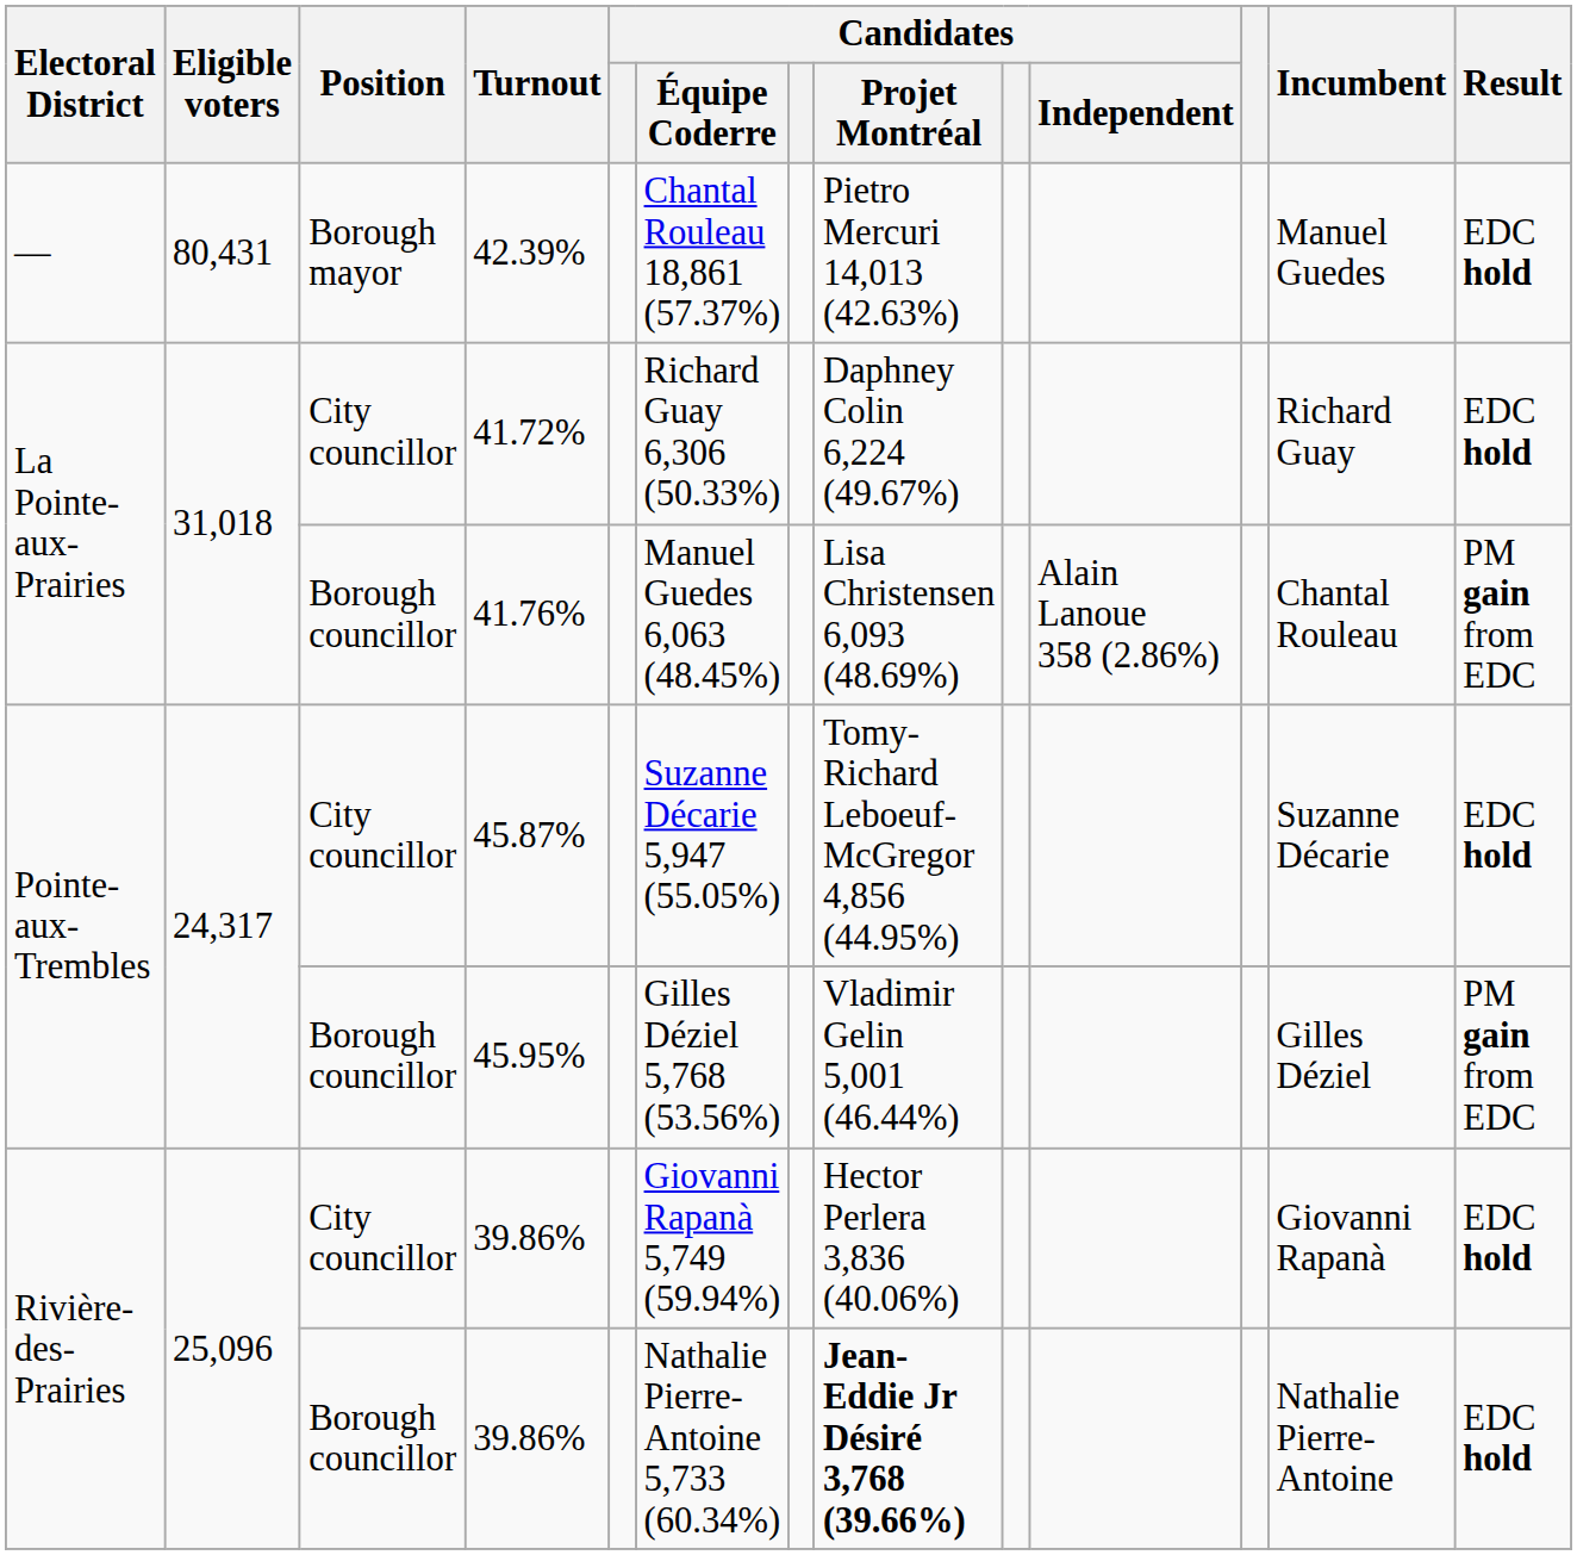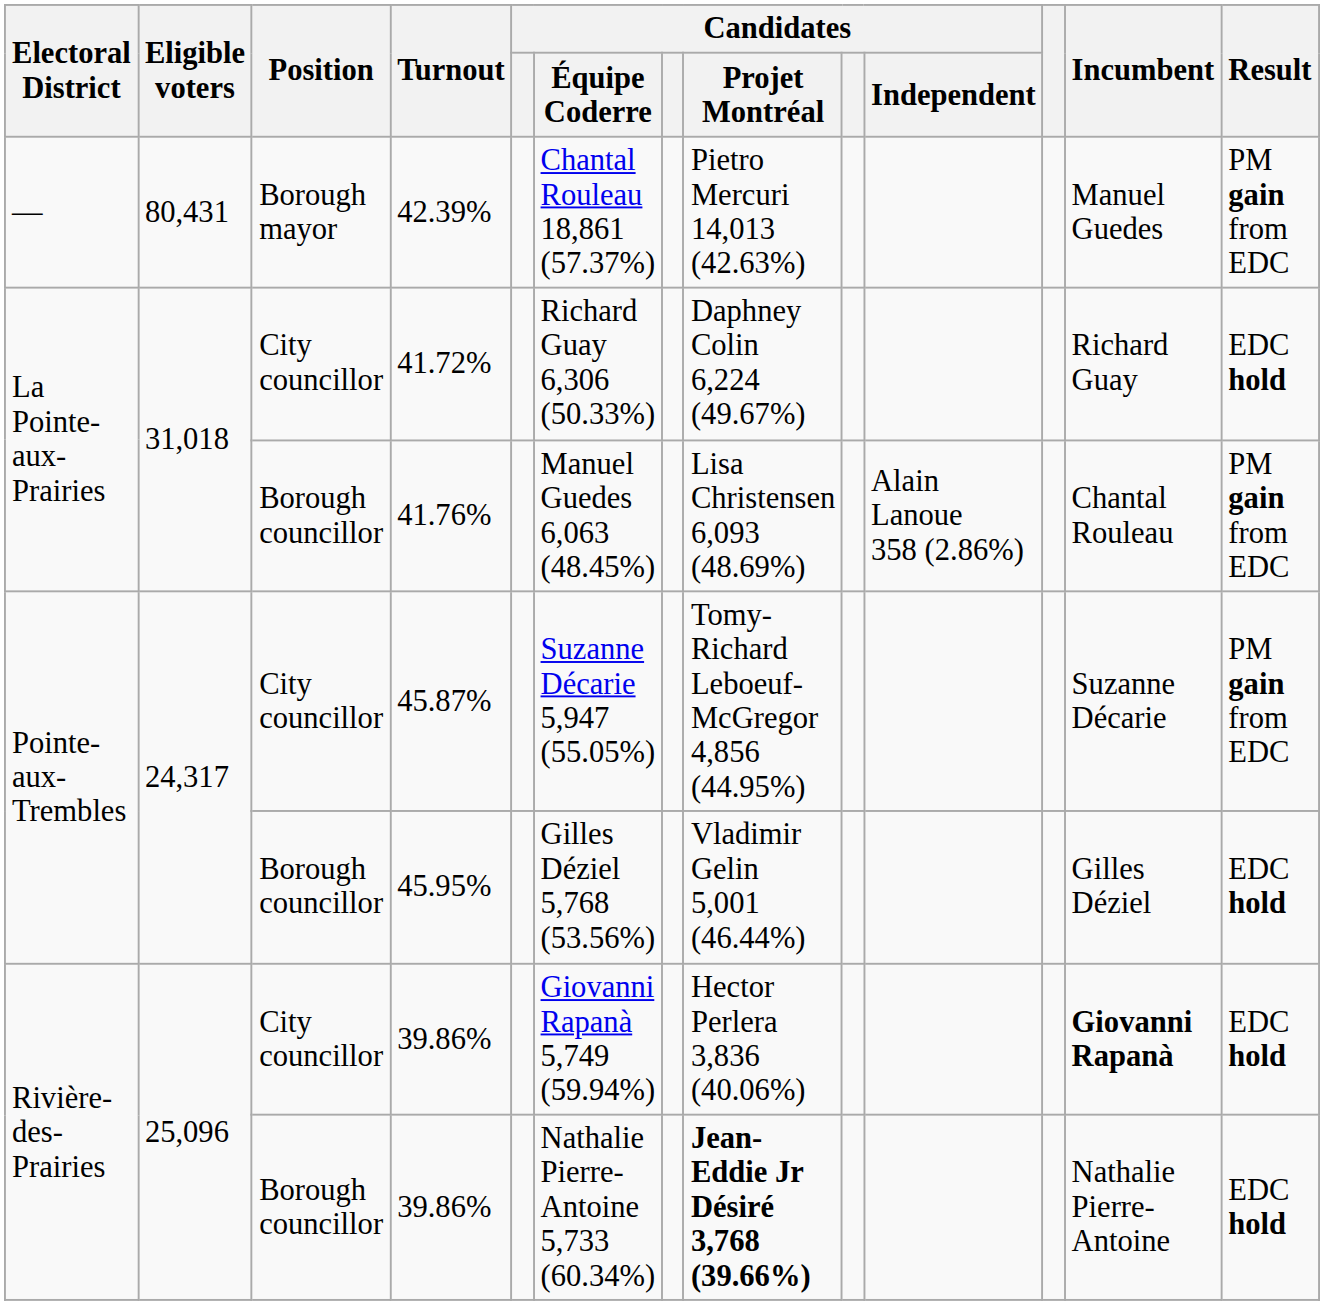42.39% | Result: EDC hold -> PM gain from EDC
45.87% | Result: EDC hold -> PM gain from EDC
45.95% | Result: PM gain from EDC -> EDC hold
City councillor / 39.86% | Incumbent: normal -> bold
